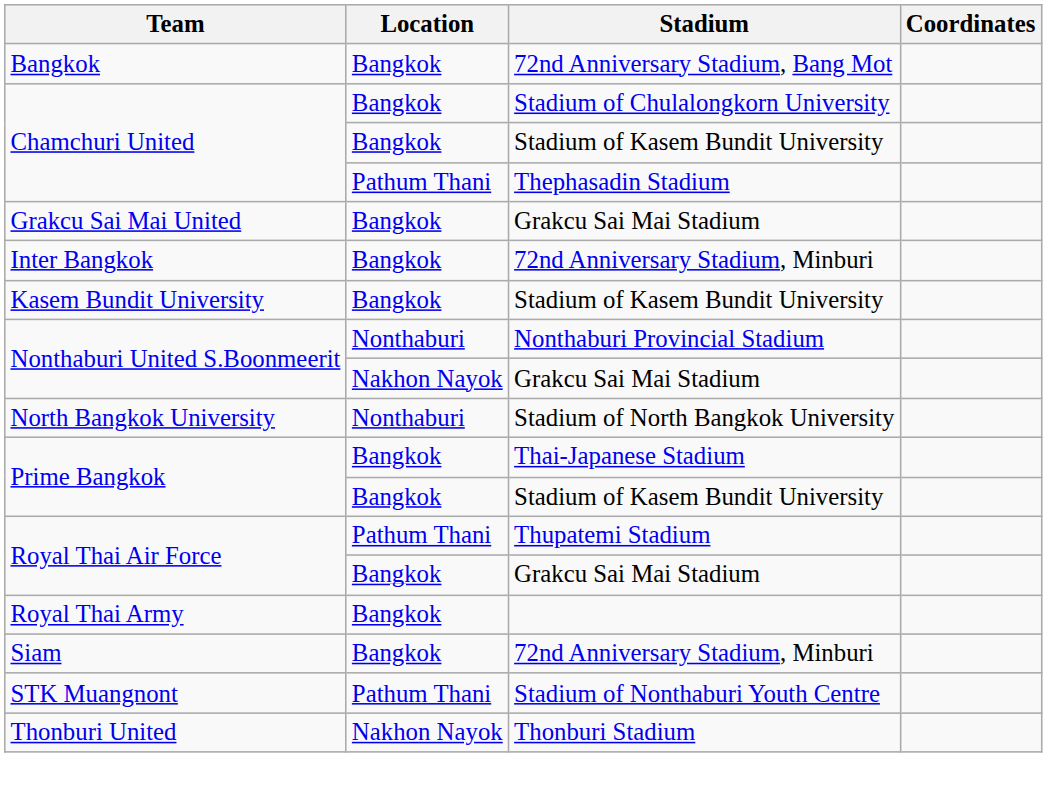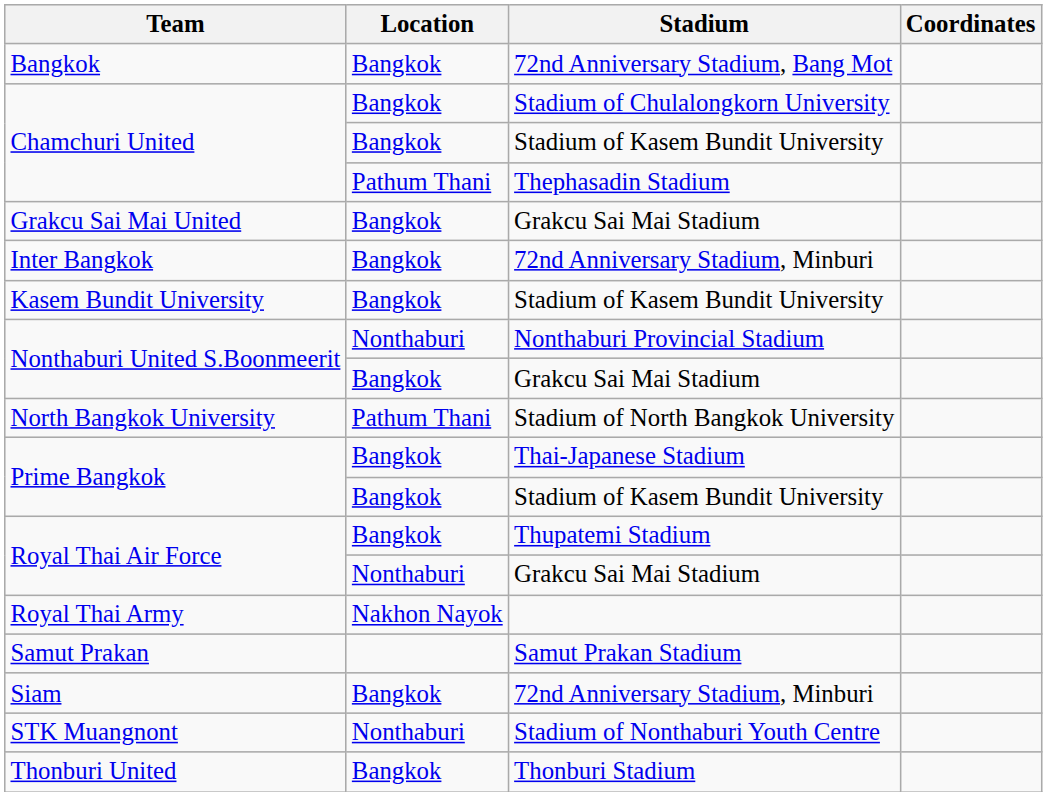Nonthaburi United S.Boonmeerit / Grakcu Sai Mai Stadium | Location: Nakhon Nayok -> Bangkok
North Bangkok University | Location: Nonthaburi -> Pathum Thani
Royal Thai Air Force / Thupatemi Stadium | Location: Pathum Thani -> Bangkok
Royal Thai Air Force / Grakcu Sai Mai Stadium | Location: Bangkok -> Nonthaburi
Royal Thai Army | Location: Bangkok -> Nakhon Nayok
+ row: Samut Prakan | Samut Prakan Stadium
STK Muangnont | Location: Pathum Thani -> Nonthaburi
Thonburi United | Location: Nakhon Nayok -> Bangkok
